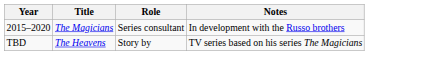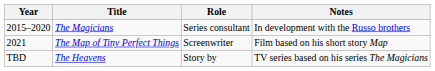+ row: 2021 | The Map of Tiny Perfect Things | Screenwriter | Film based on his short story Map
